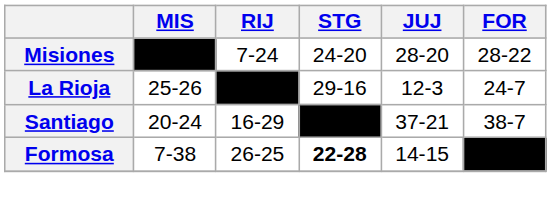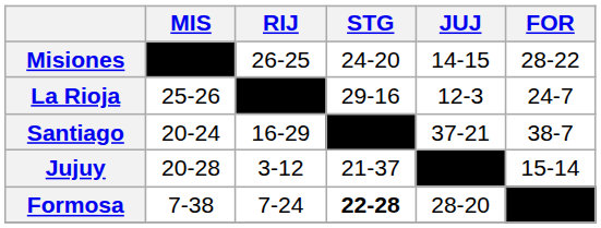Misiones | RIJ: 7-24 -> 26-25
Misiones | JUJ: 28-20 -> 14-15
+ row: Jujuy | 20-28 | 3-12 | 21-37 | –––– | 15-14
Formosa | RIJ: 26-25 -> 7-24
Formosa | JUJ: 14-15 -> 28-20
